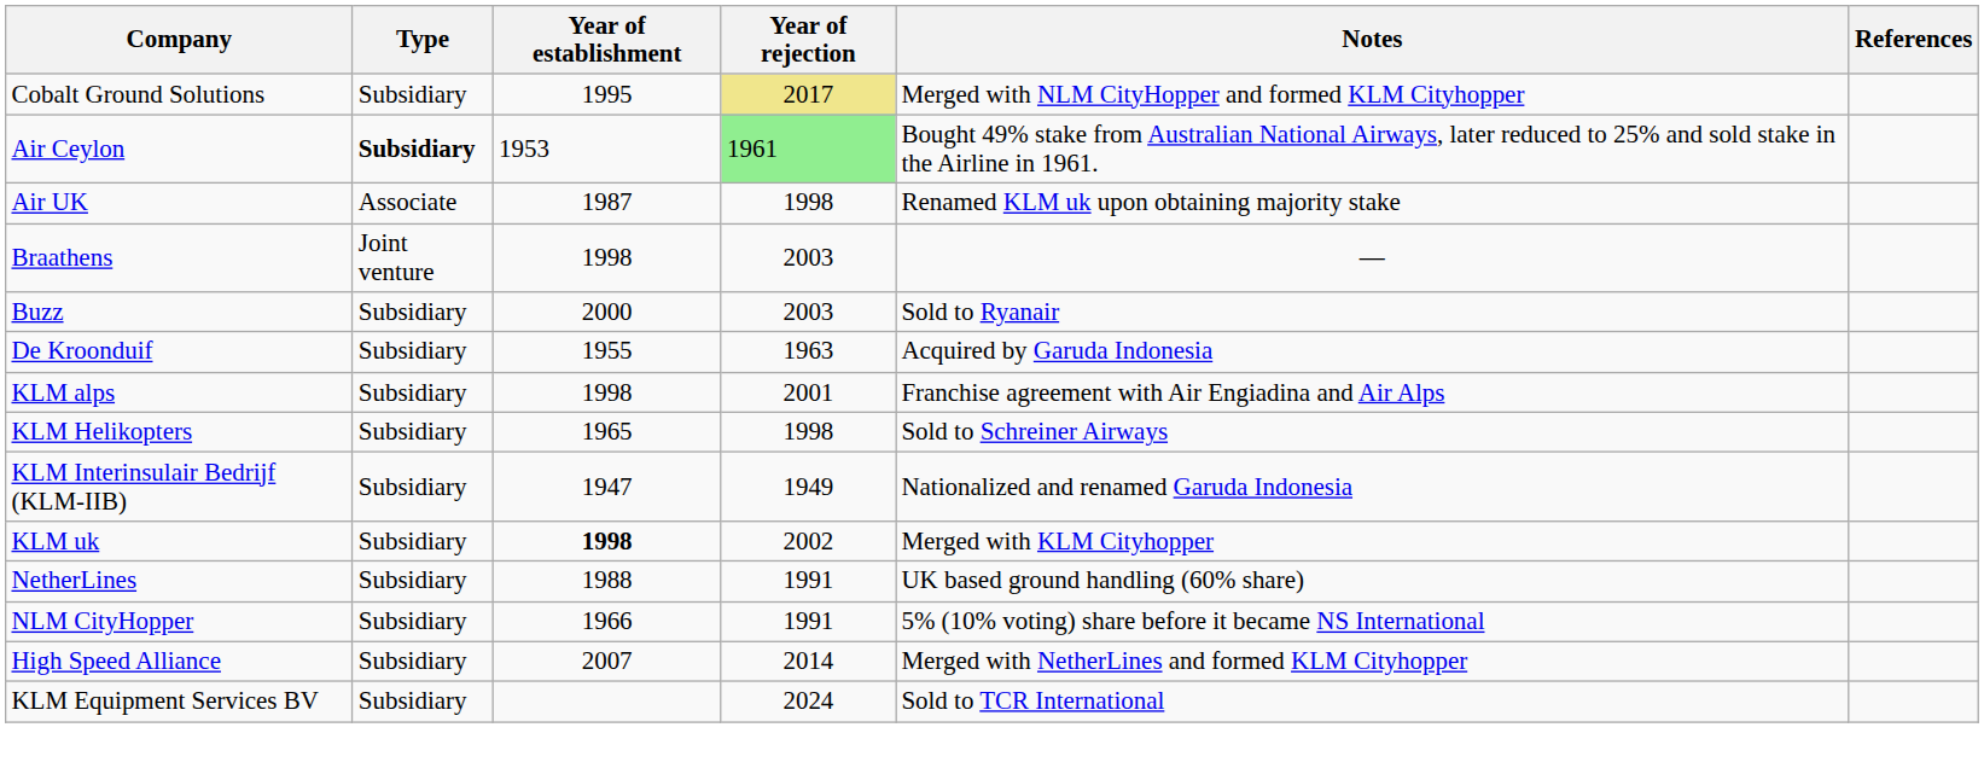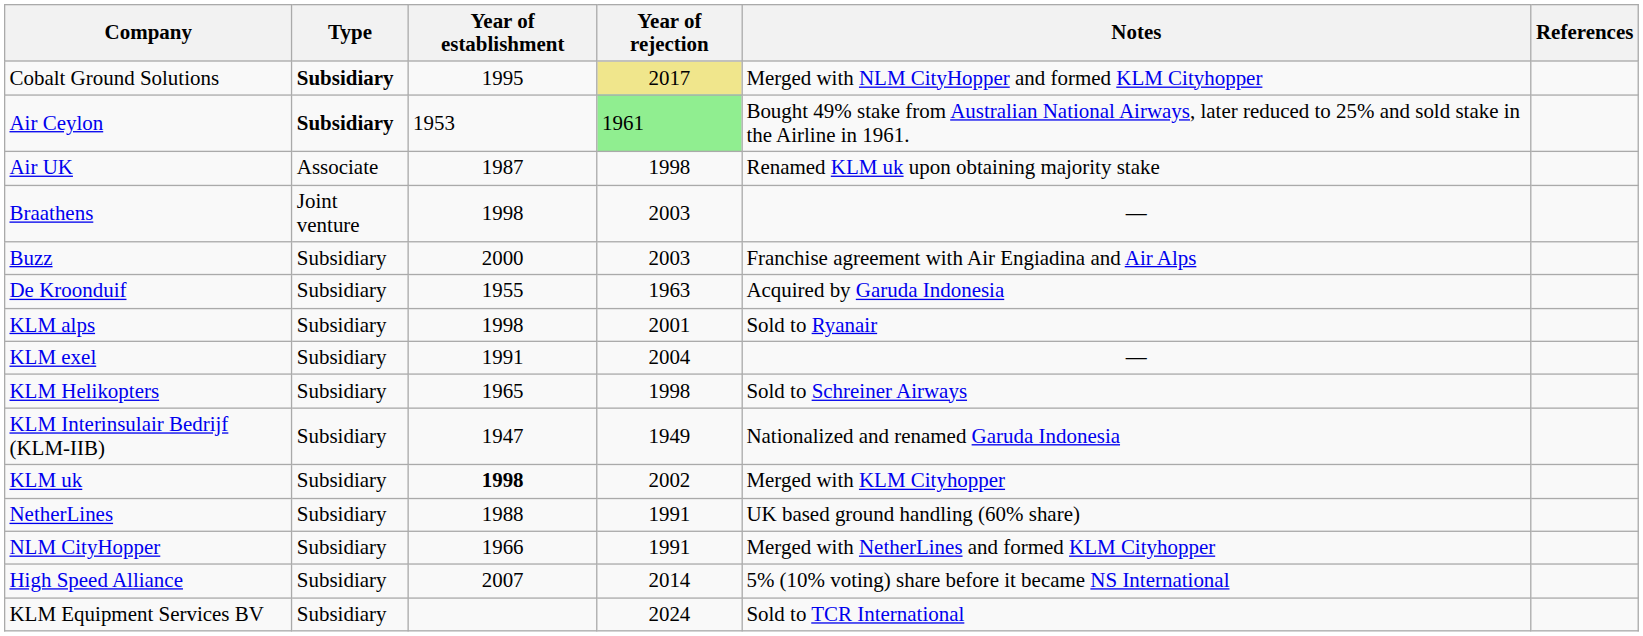Cobalt Ground Solutions | Type: normal -> bold
Buzz | Notes: Sold to Ryanair -> Franchise agreement with Air Engiadina and Air Alps
KLM alps | Notes: Franchise agreement with Air Engiadina and Air Alps -> Sold to Ryanair
+ row: KLM exel | Subsidiary | 1991 | 2004 | —
NLM CityHopper | Notes: 5% (10% voting) share before it became NS International -> Merged with NetherLines and formed KLM Cityhopper
High Speed Alliance | Notes: Merged with NetherLines and formed KLM Cityhopper -> 5% (10% voting) share before it became NS International
